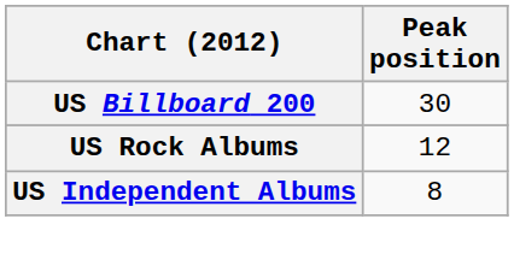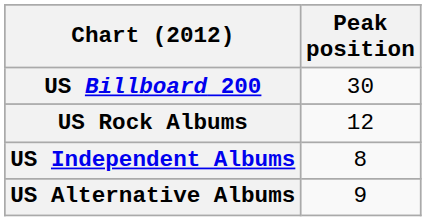+ row: US Alternative Albums | 9
